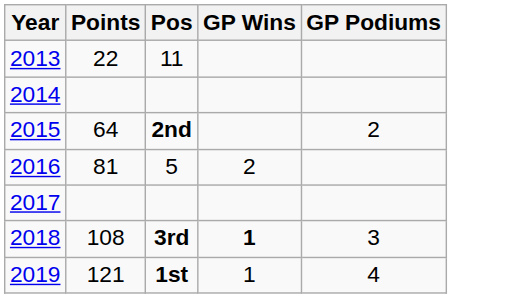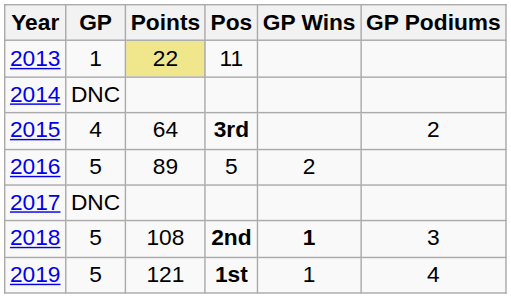+ column: GP | 1 | DNC | 4 | 5 | DNC | 5 | 5
2013 | Points: no background -> khaki background
2015 | Pos: 2nd -> 3rd
2016 | Points: 81 -> 89
2018 | Pos: 3rd -> 2nd
